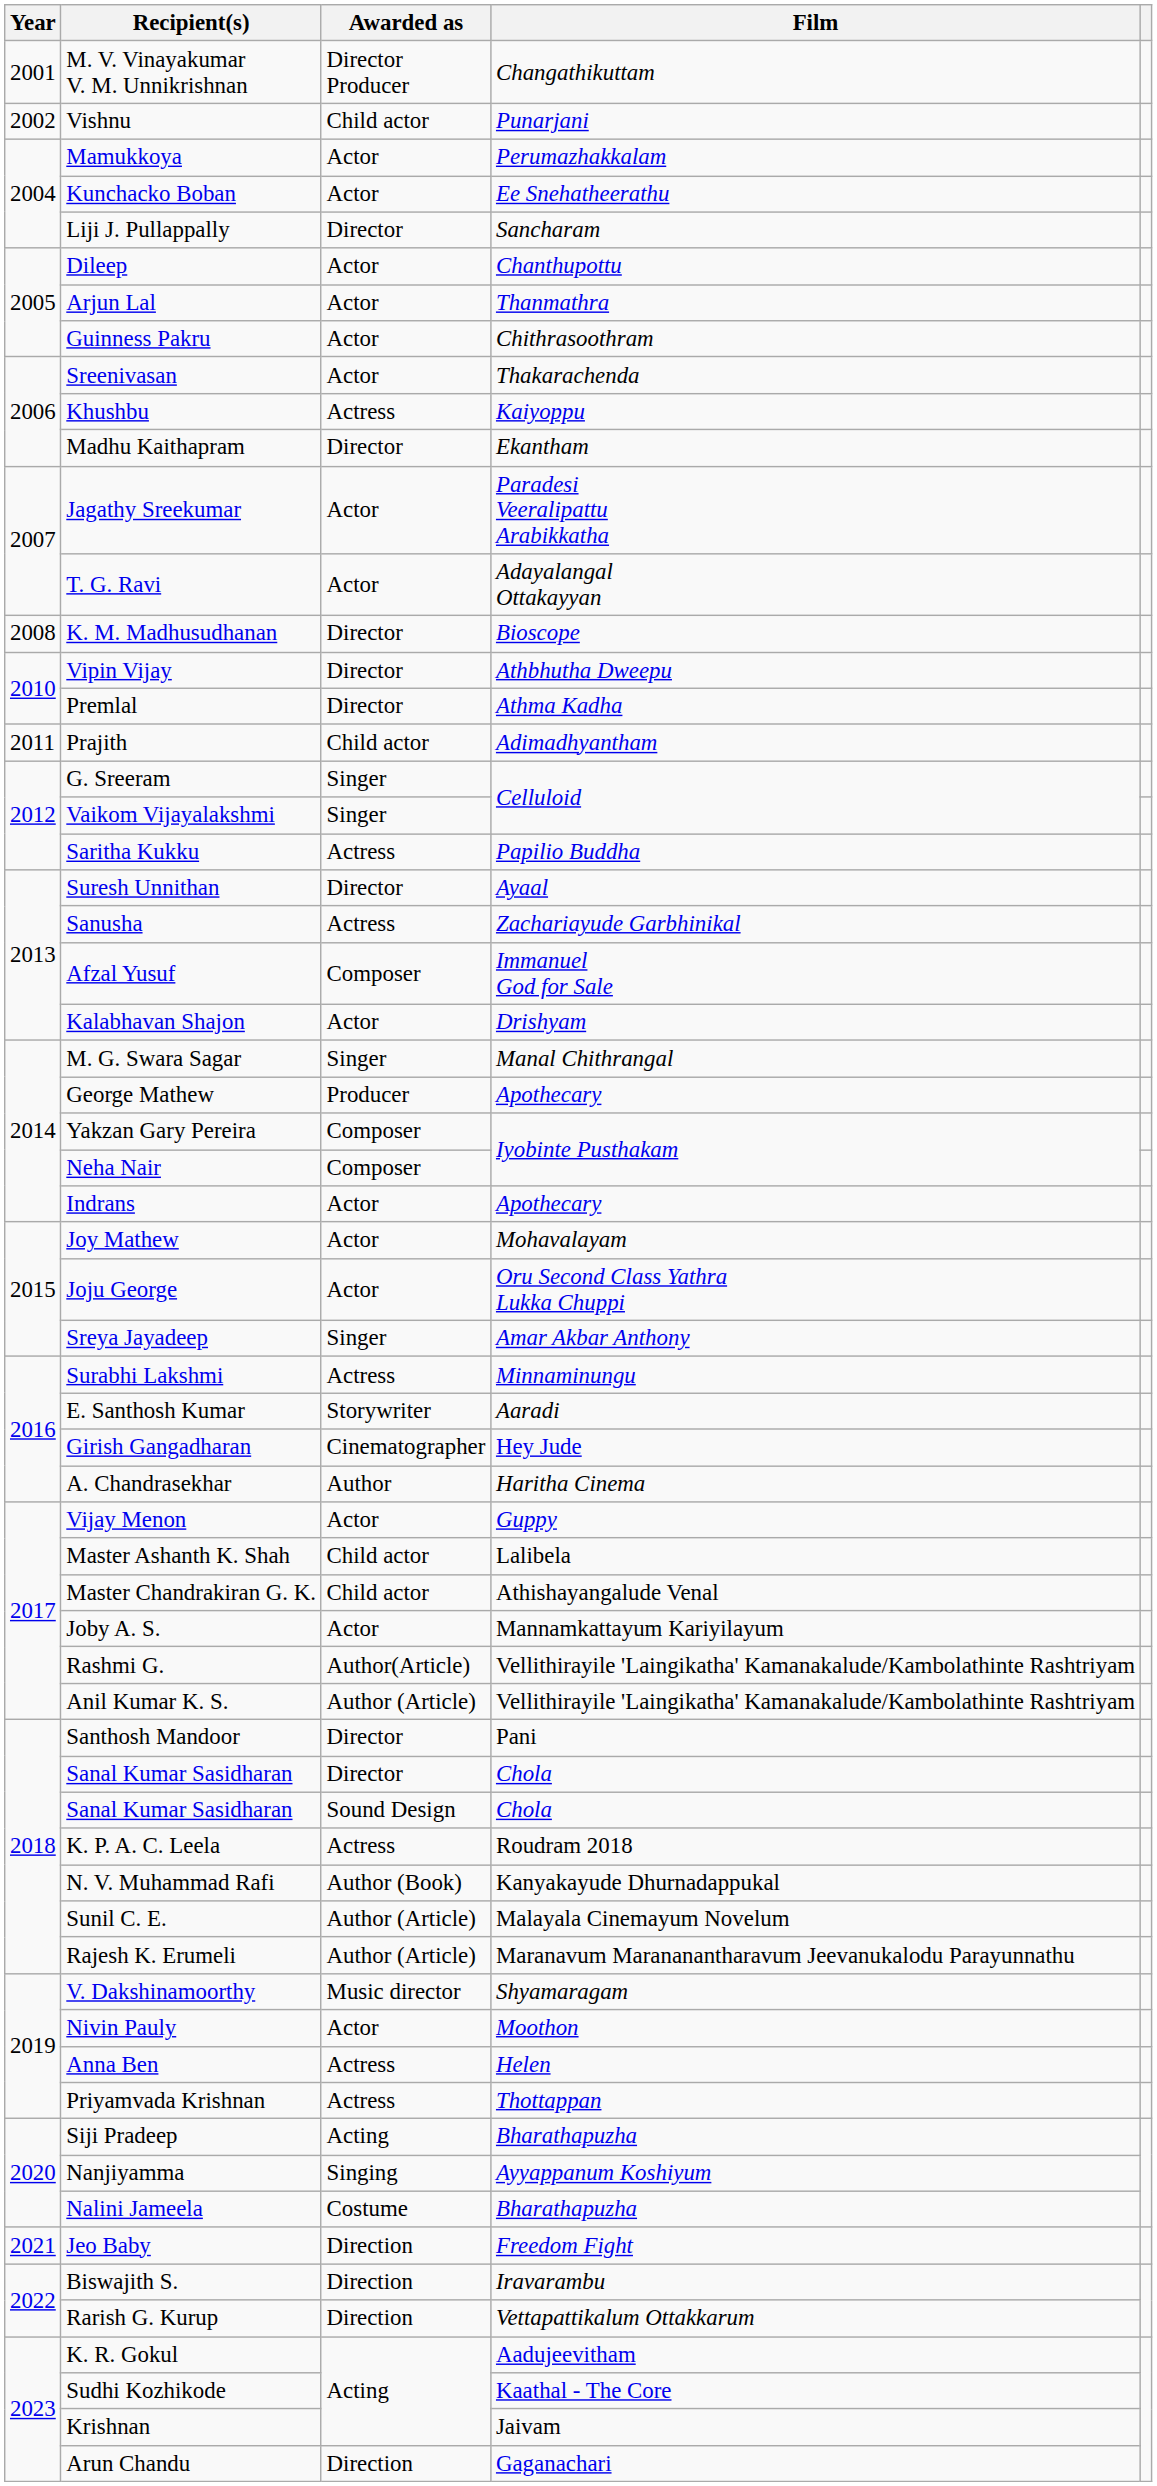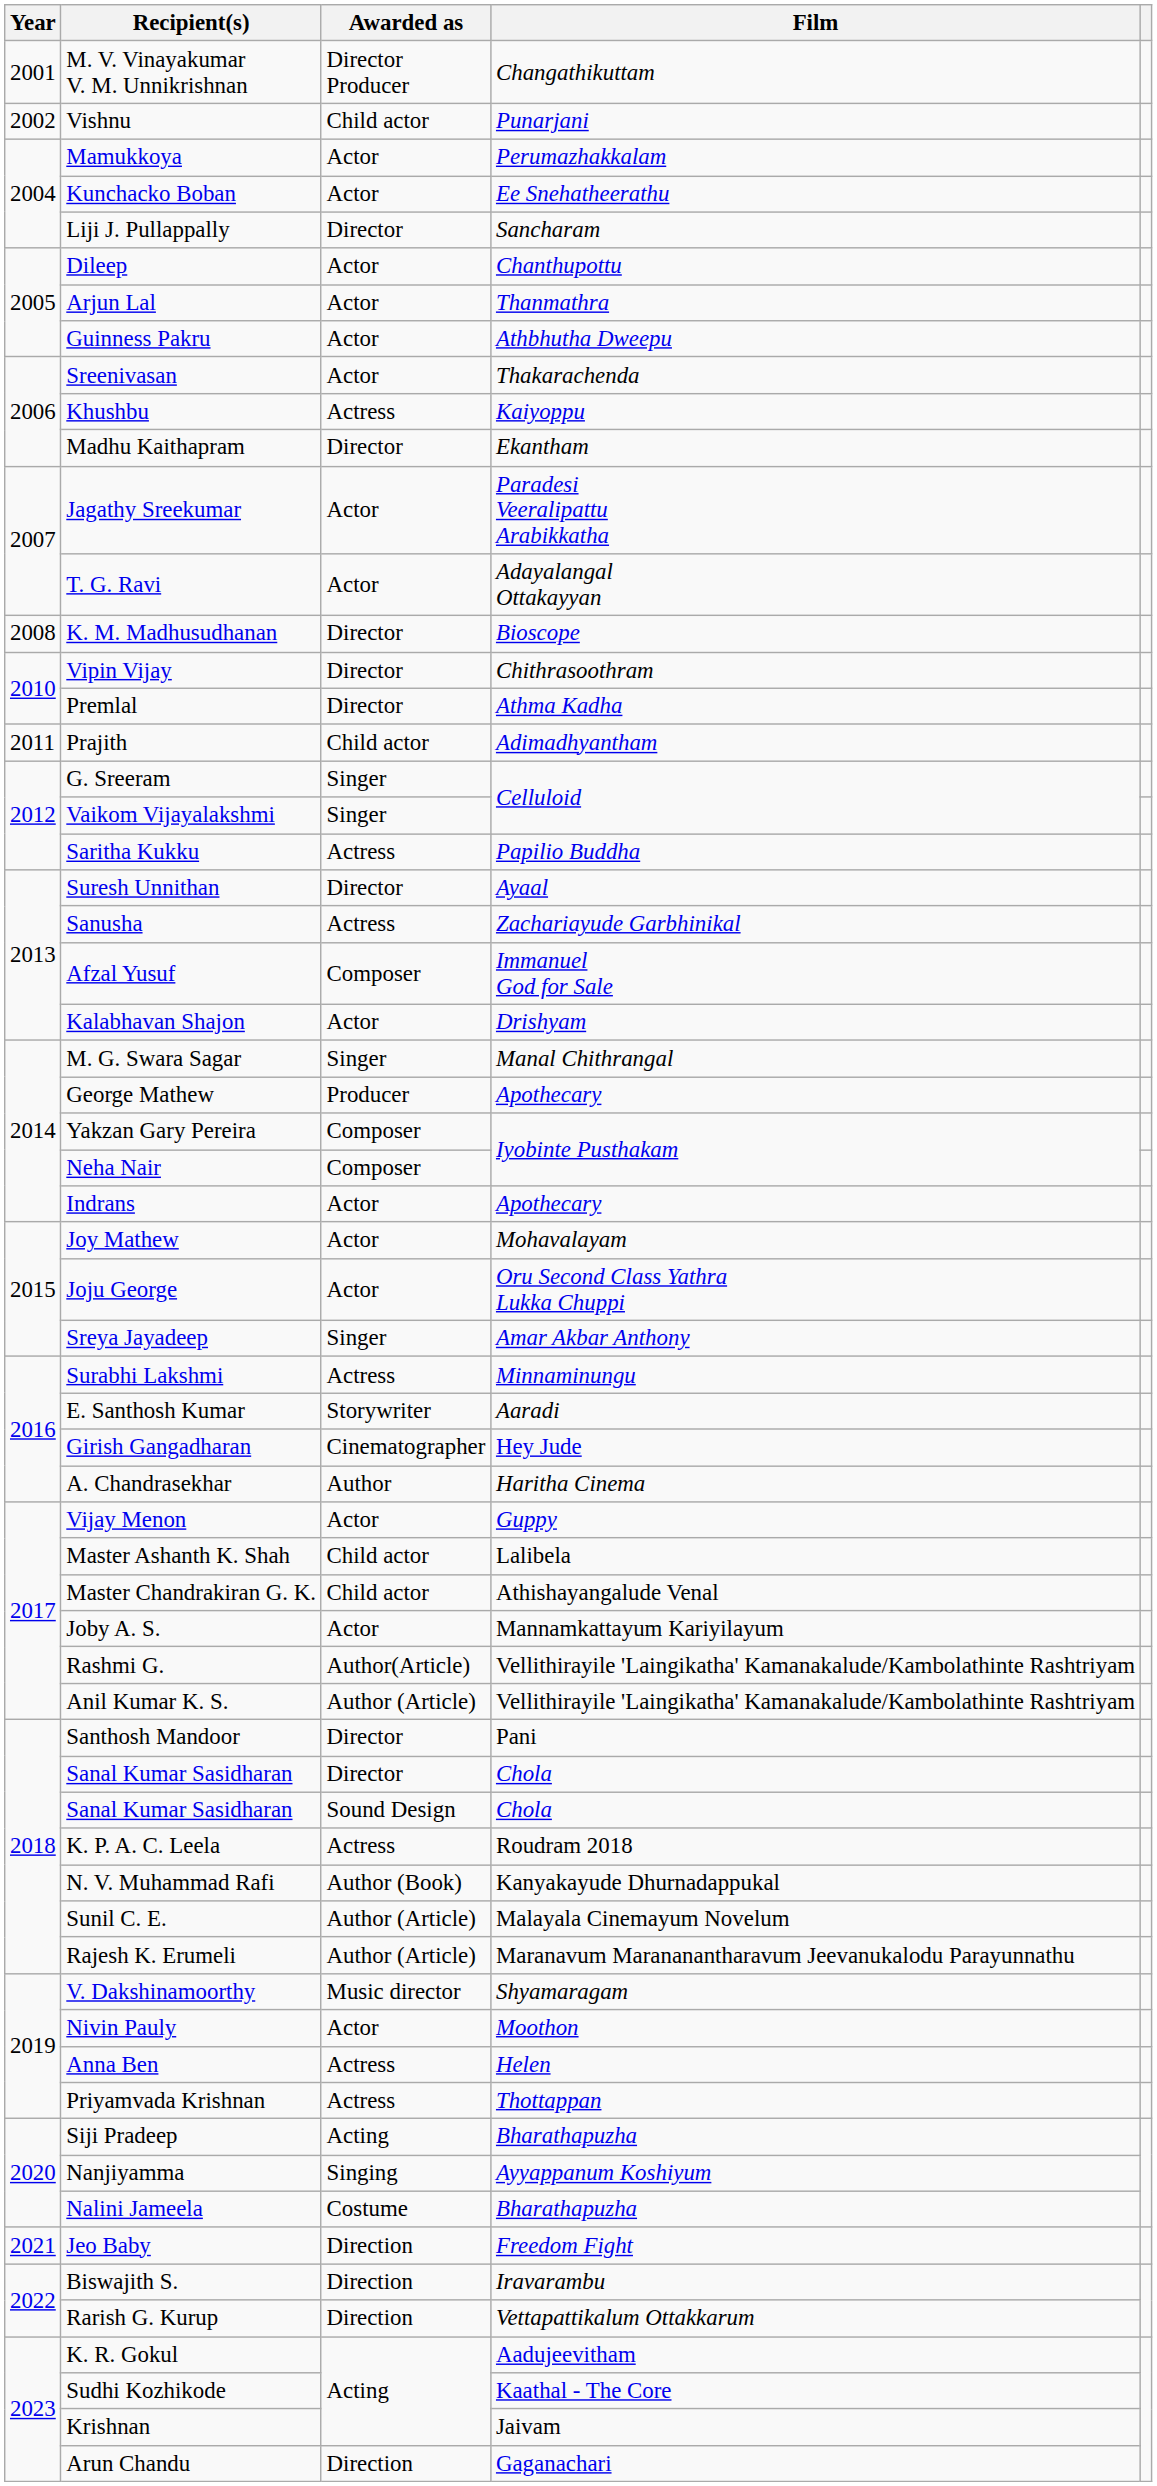Guinness Pakru | Film: Chithrasoothram -> Athbhutha Dweepu
Vipin Vijay | Film: Athbhutha Dweepu -> Chithrasoothram
